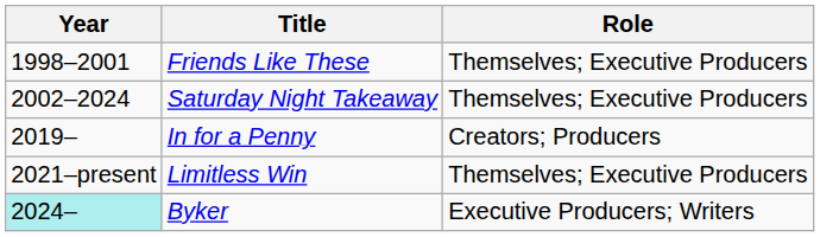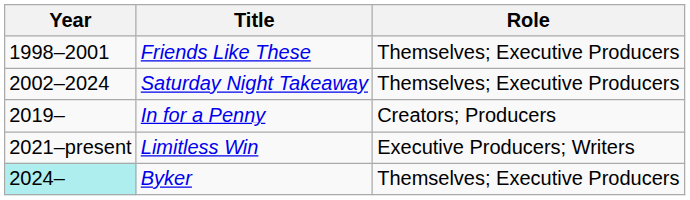Limitless Win | Role: Themselves; Executive Producers -> Executive Producers; Writers
Byker | Role: Executive Producers; Writers -> Themselves; Executive Producers
